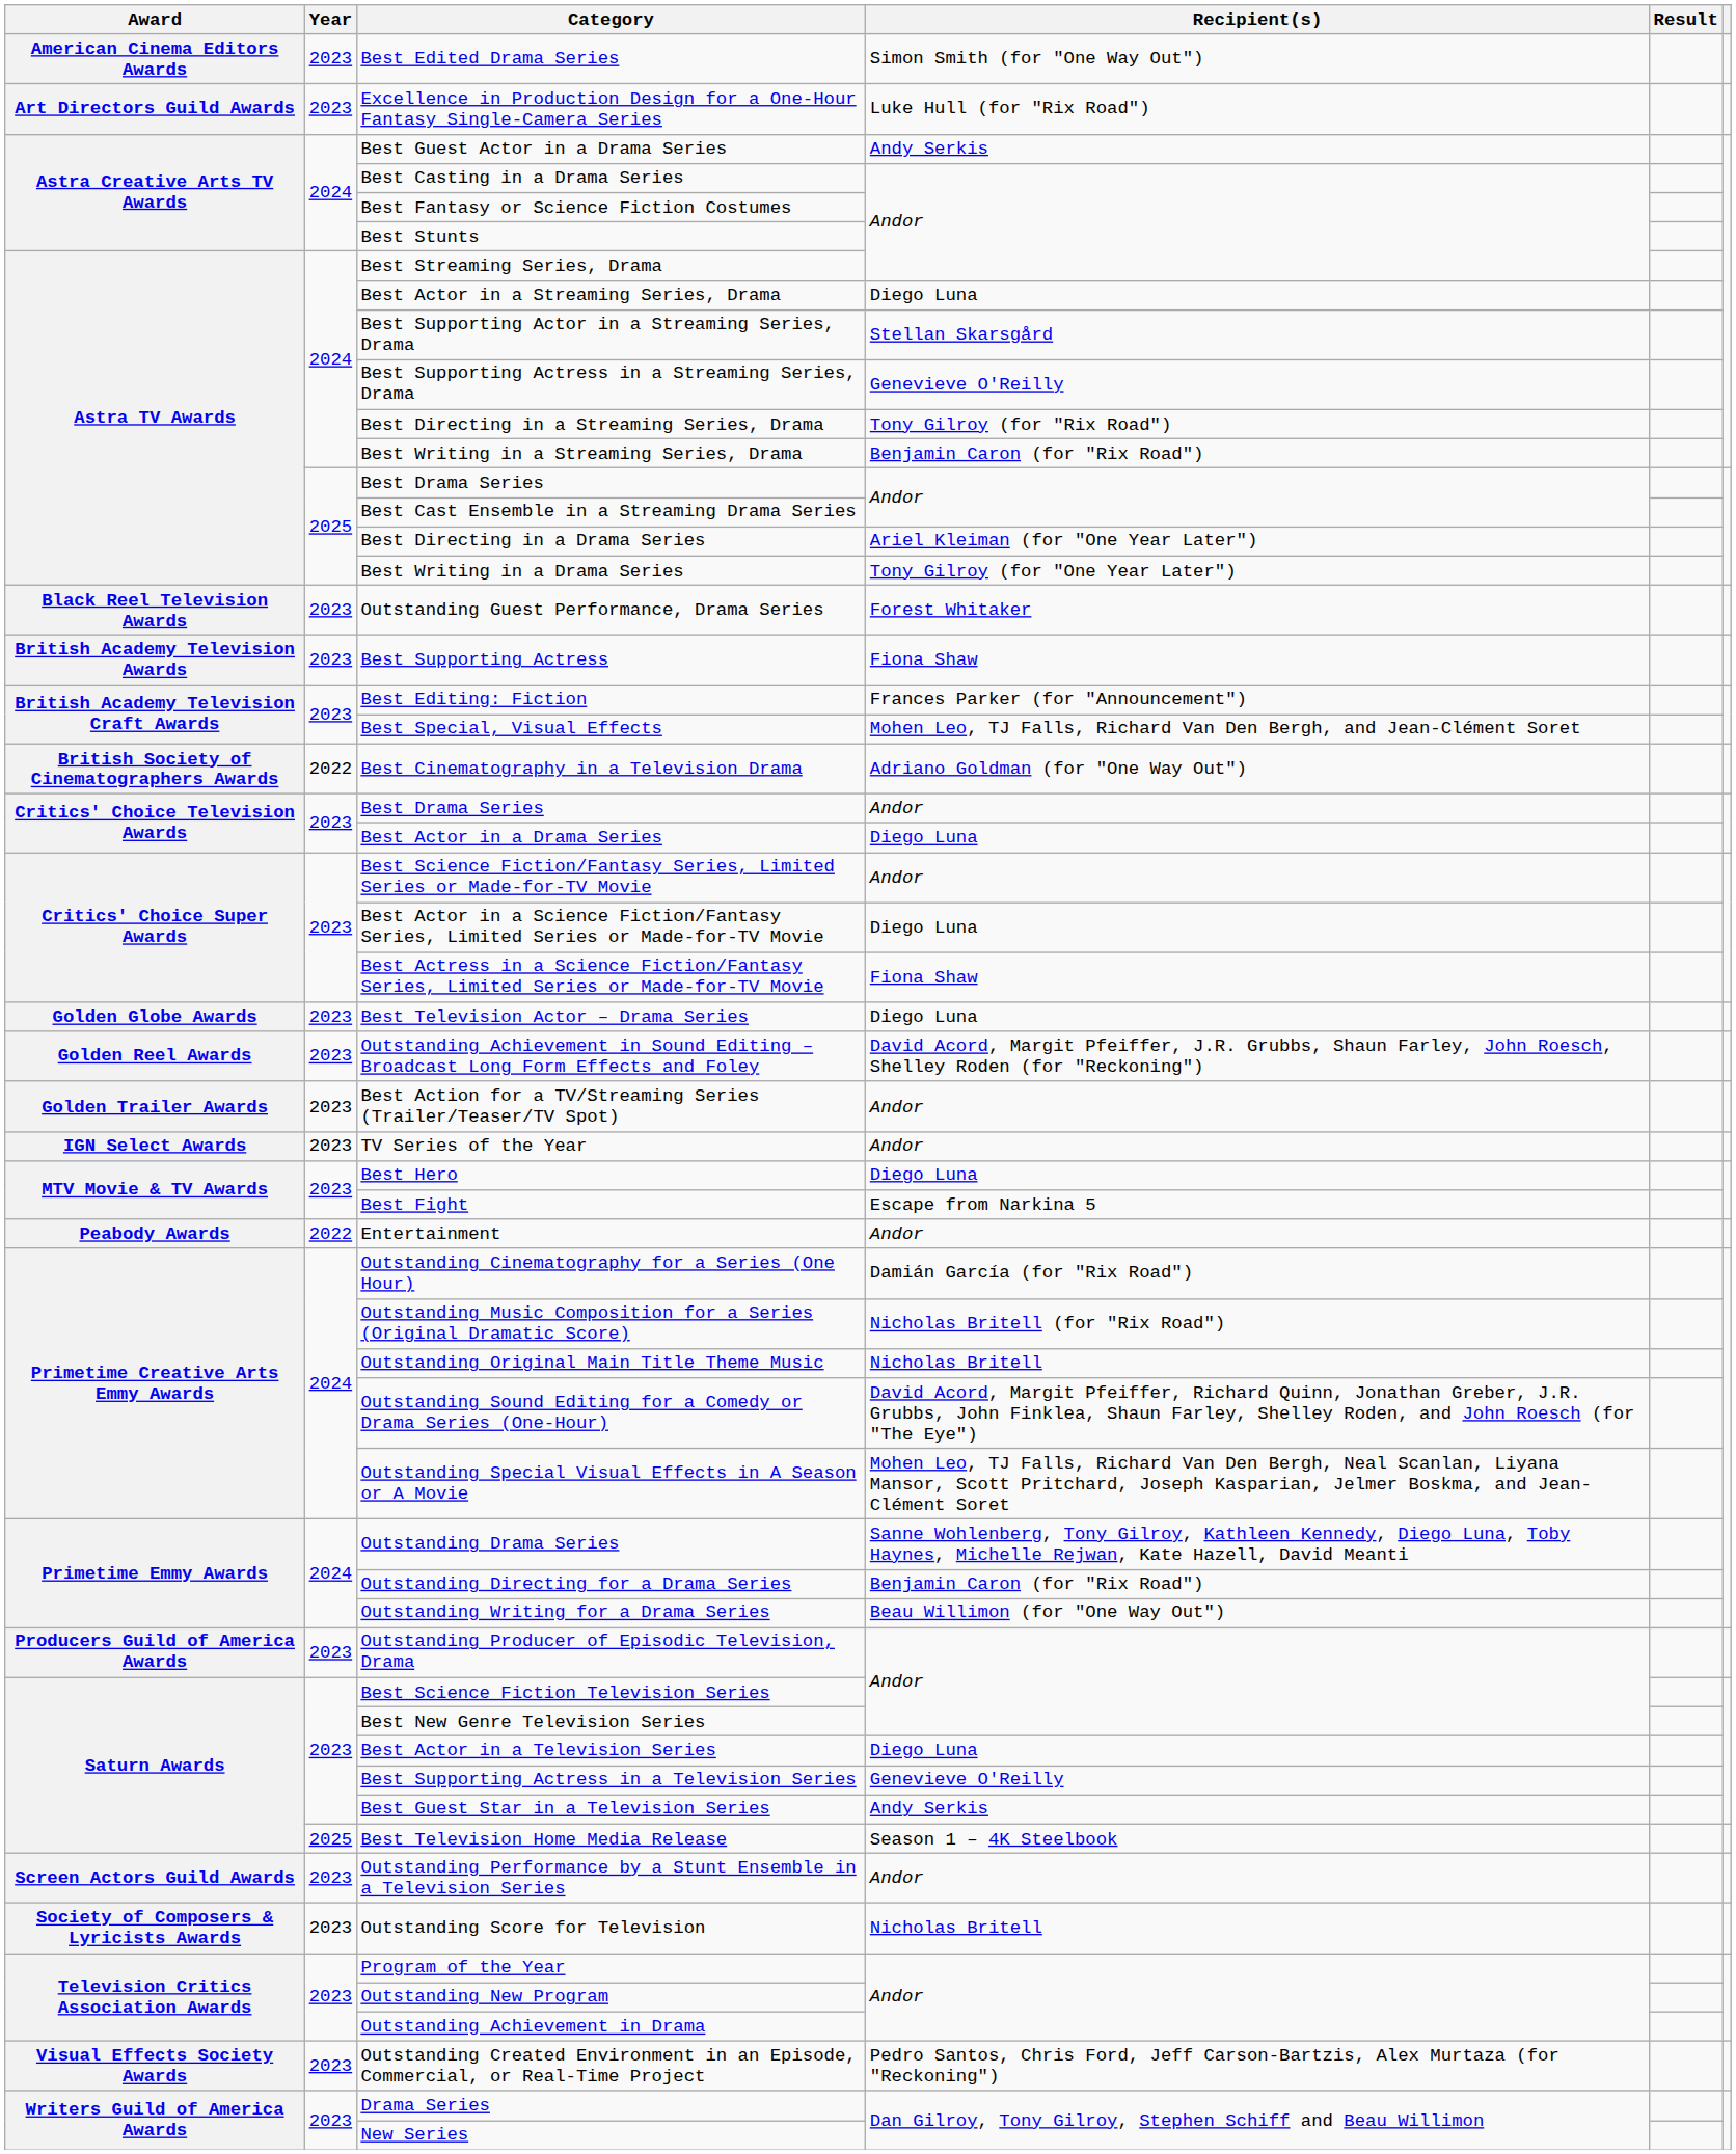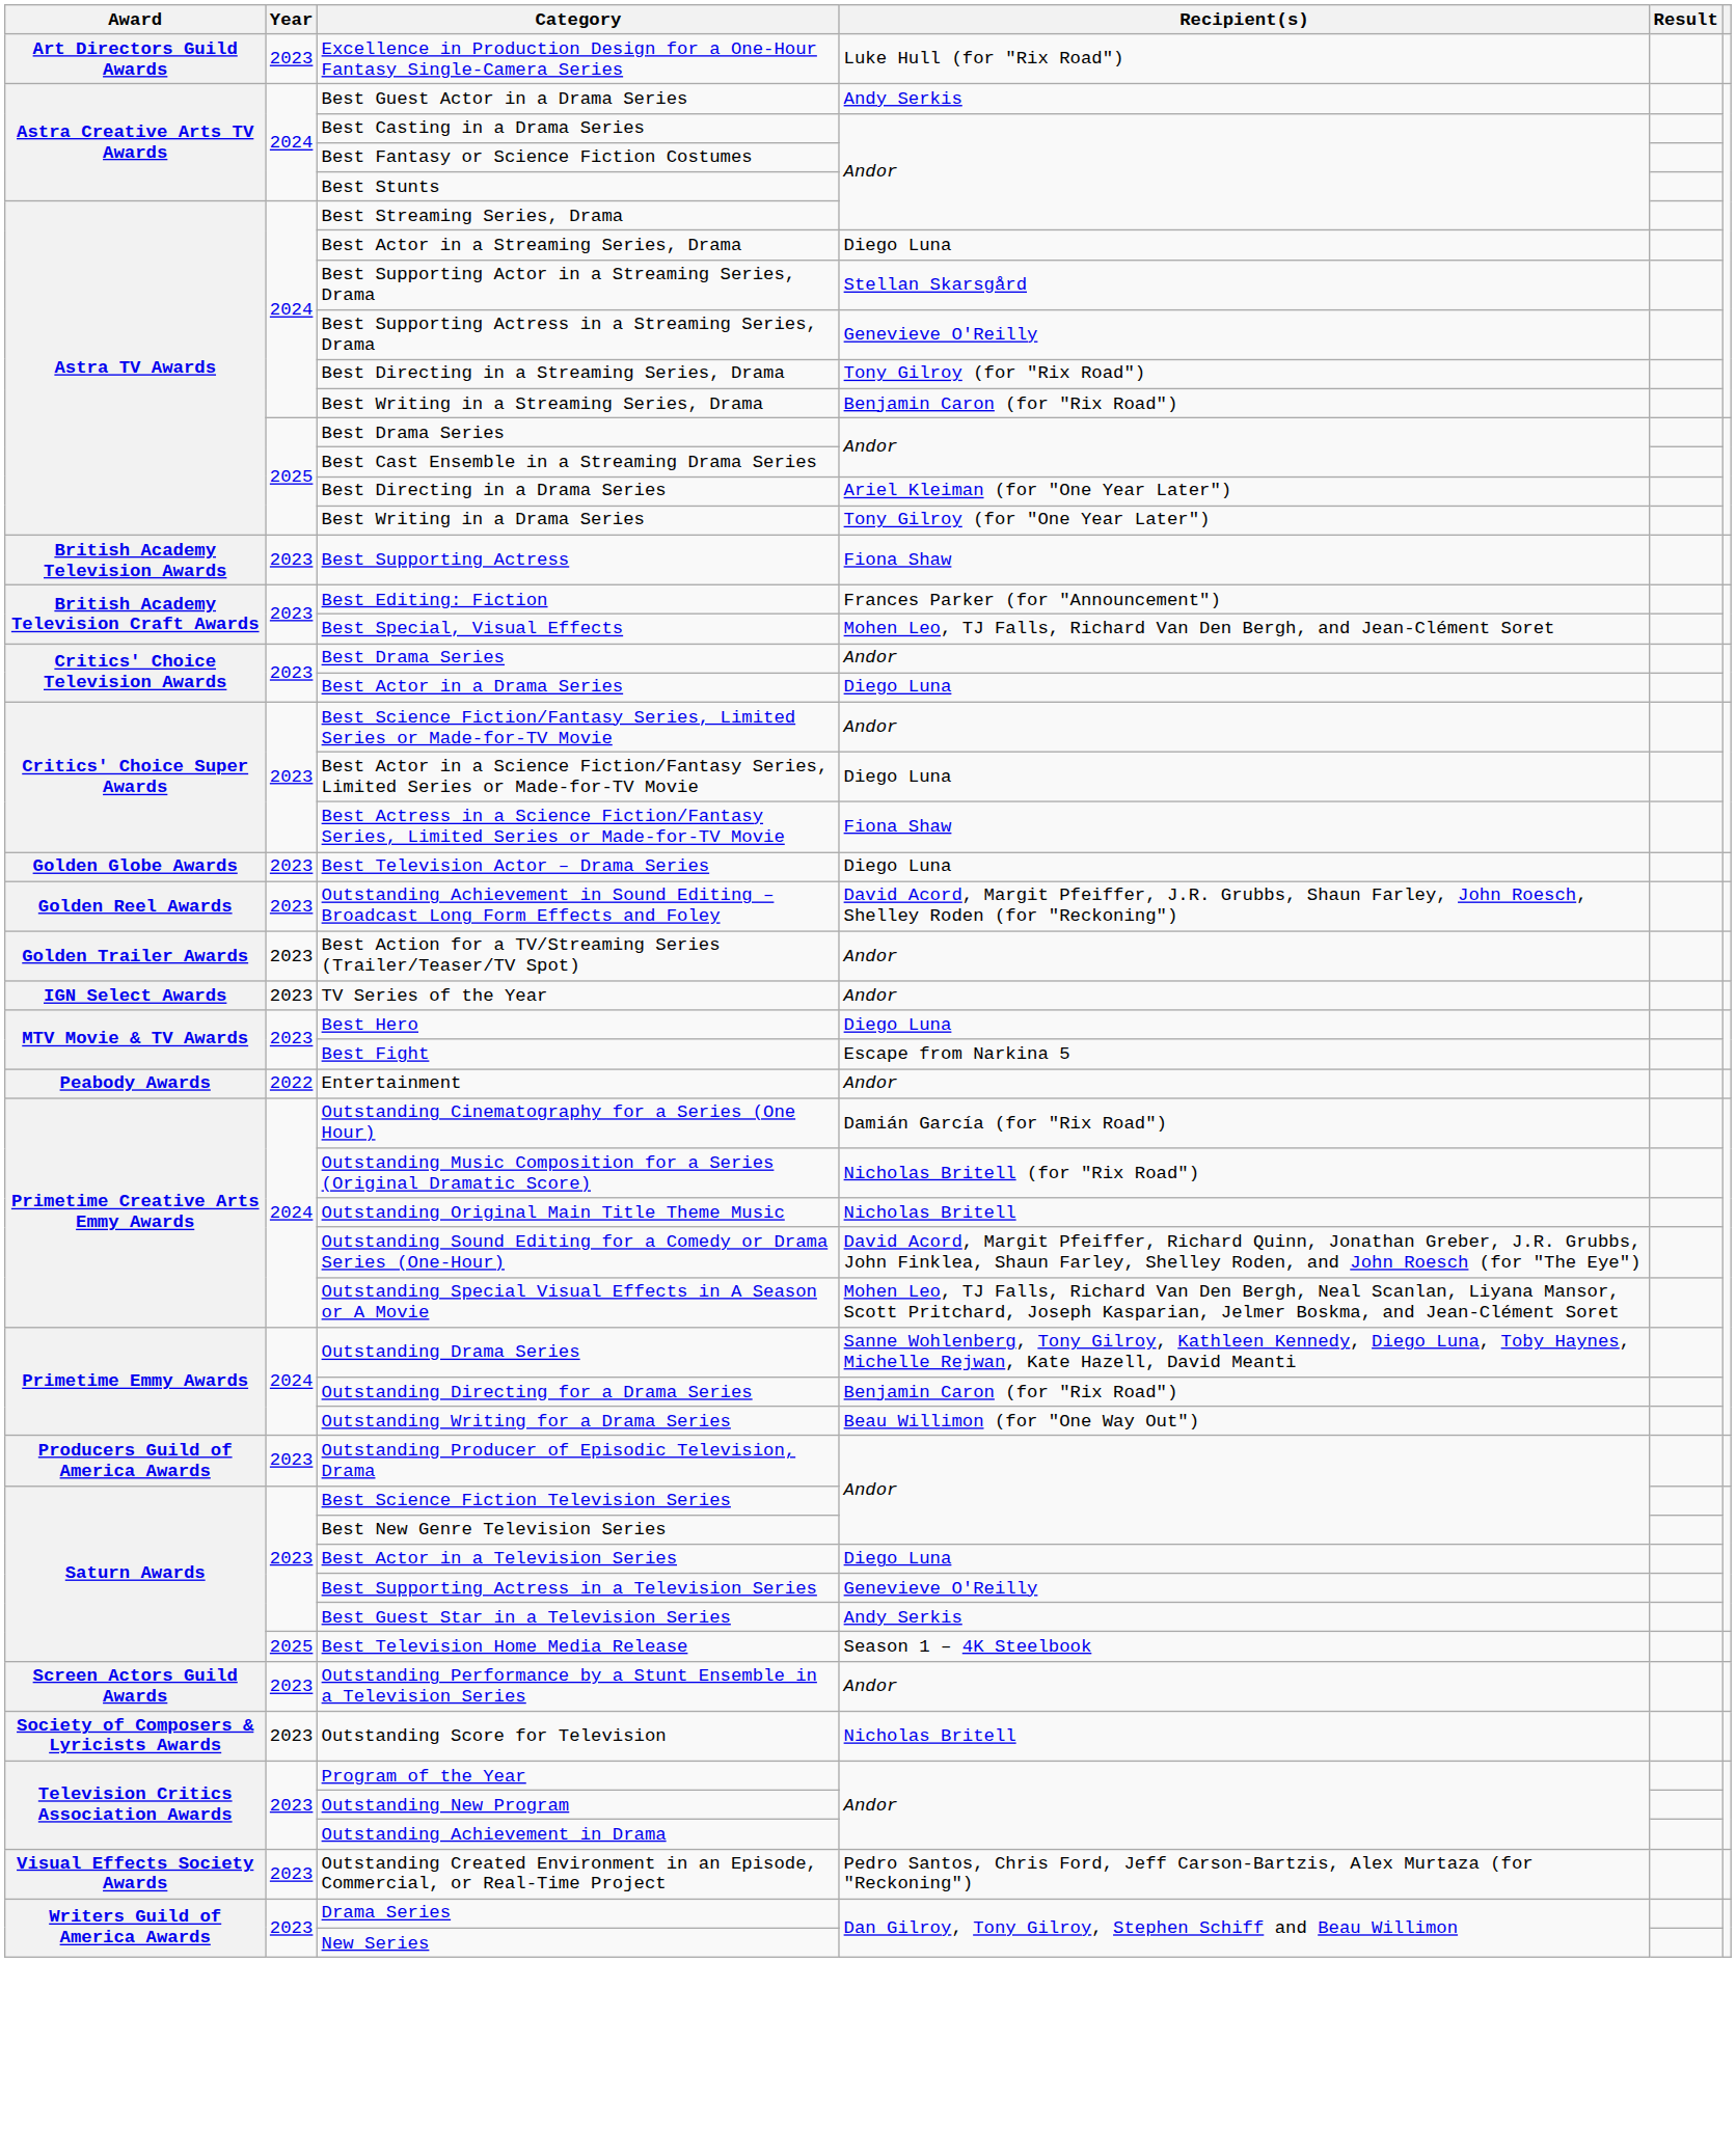- row: American Cinema Editors Awards | 2023 | Best Edited Drama Series | Simon Smith (for "One Way Out")
- row: Black Reel Television Awards | 2023 | Outstanding Guest Performance, Drama Series | Forest Whitaker
- row: British Society of Cinematographers Awards | 2022 | Best Cinematography in a Television Drama | Adriano Goldman (for "One Way Out")
